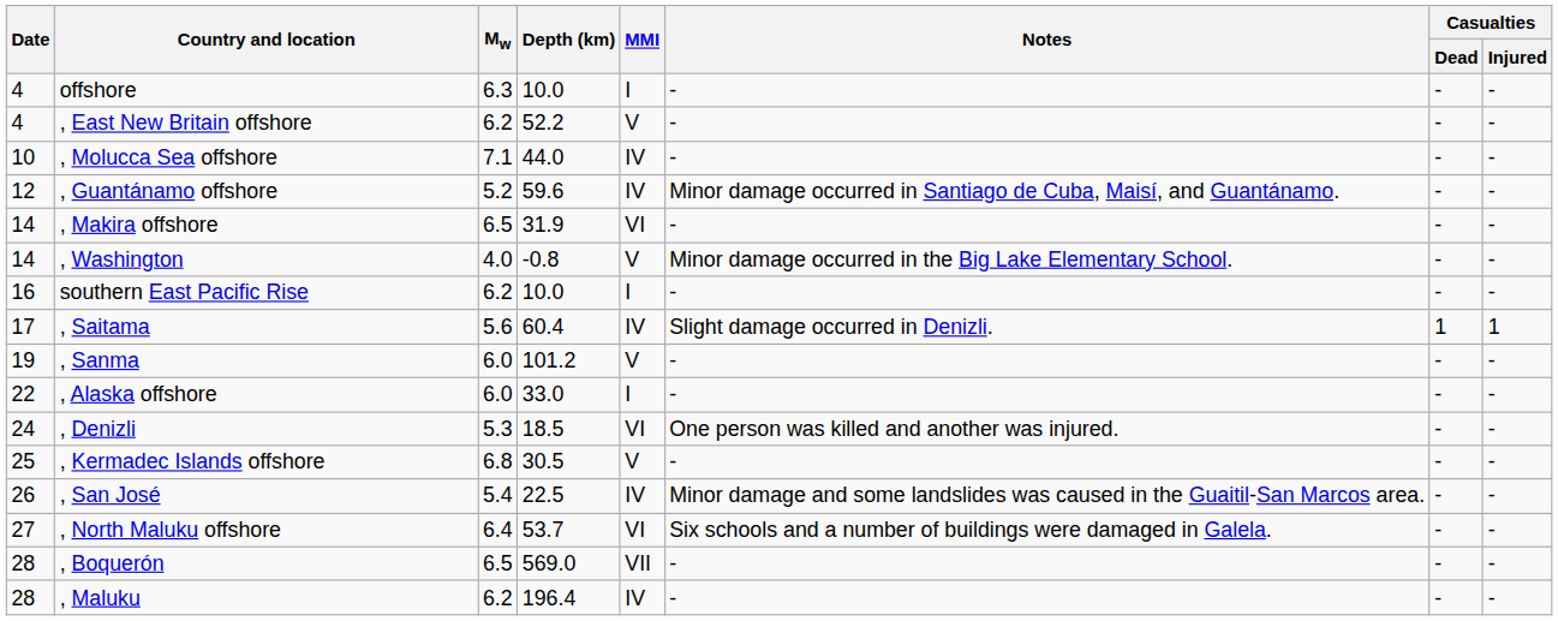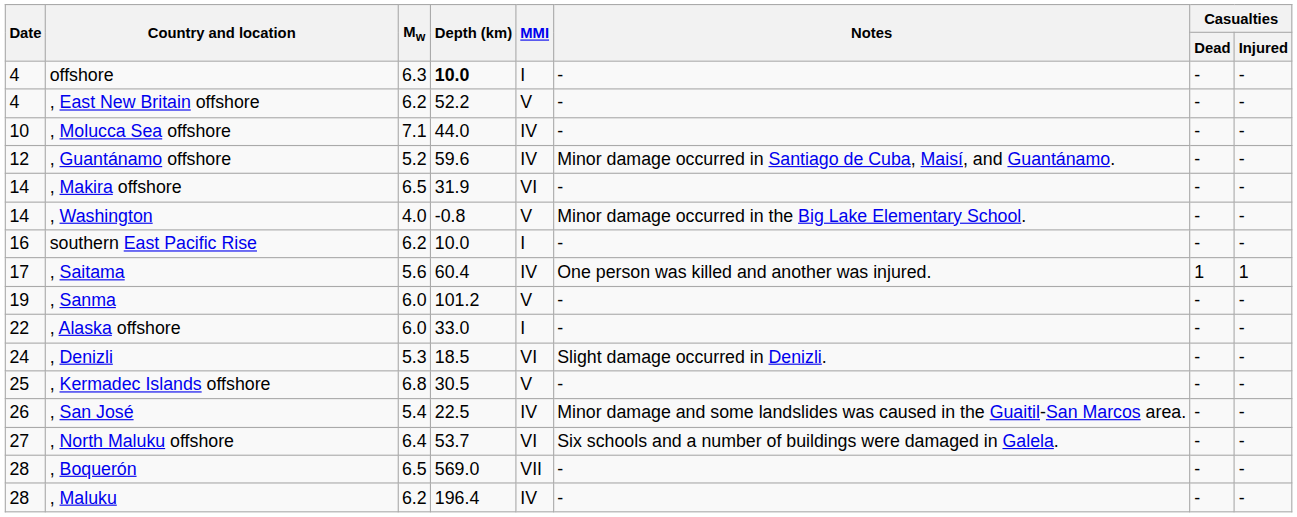offshore | Depth (km): normal -> bold
, Saitama | Notes: Slight damage occurred in Denizli. -> One person was killed and another was injured.
, Denizli | Notes: One person was killed and another was injured. -> Slight damage occurred in Denizli.
